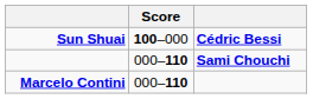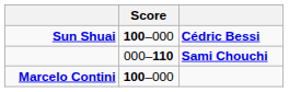Marcelo Contini | Score: 000–110 -> 100–000
